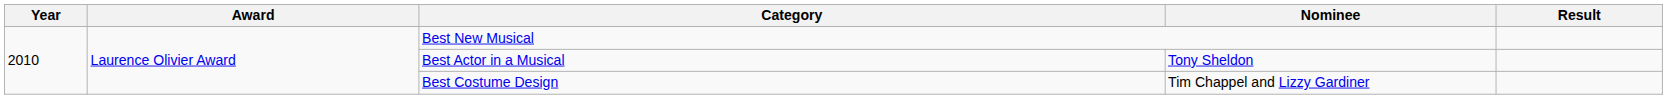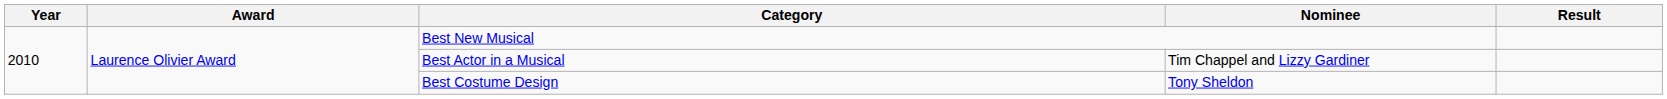Best Actor in a Musical | Nominee: Tony Sheldon -> Tim Chappel and Lizzy Gardiner
Best Costume Design | Nominee: Tim Chappel and Lizzy Gardiner -> Tony Sheldon
